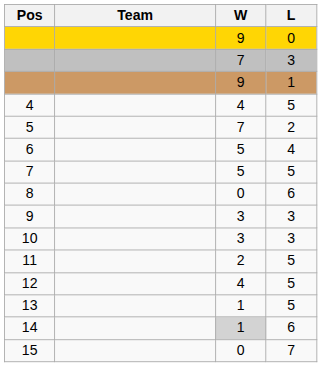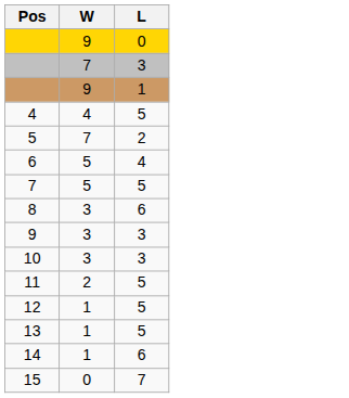- column: Team
8 | W: 0 -> 3
12 | W: 4 -> 1
14 | W: lightgrey background -> no background
